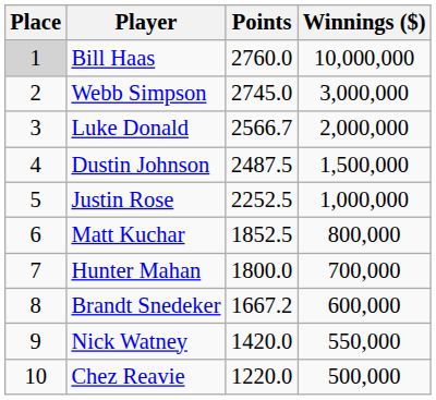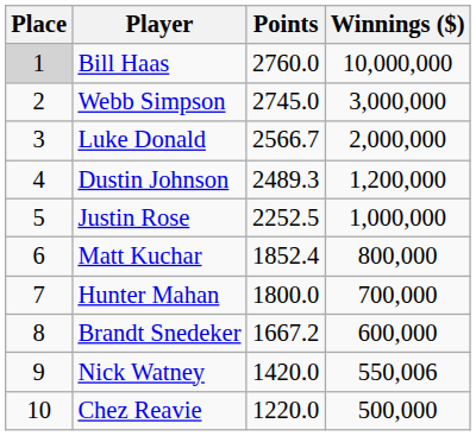Dustin Johnson | Points: 2487.5 -> 2489.3
Dustin Johnson | Winnings ($): 1,500,000 -> 1,200,000
Matt Kuchar | Points: 1852.5 -> 1852.4
Nick Watney | Winnings ($): 550,000 -> 550,006
